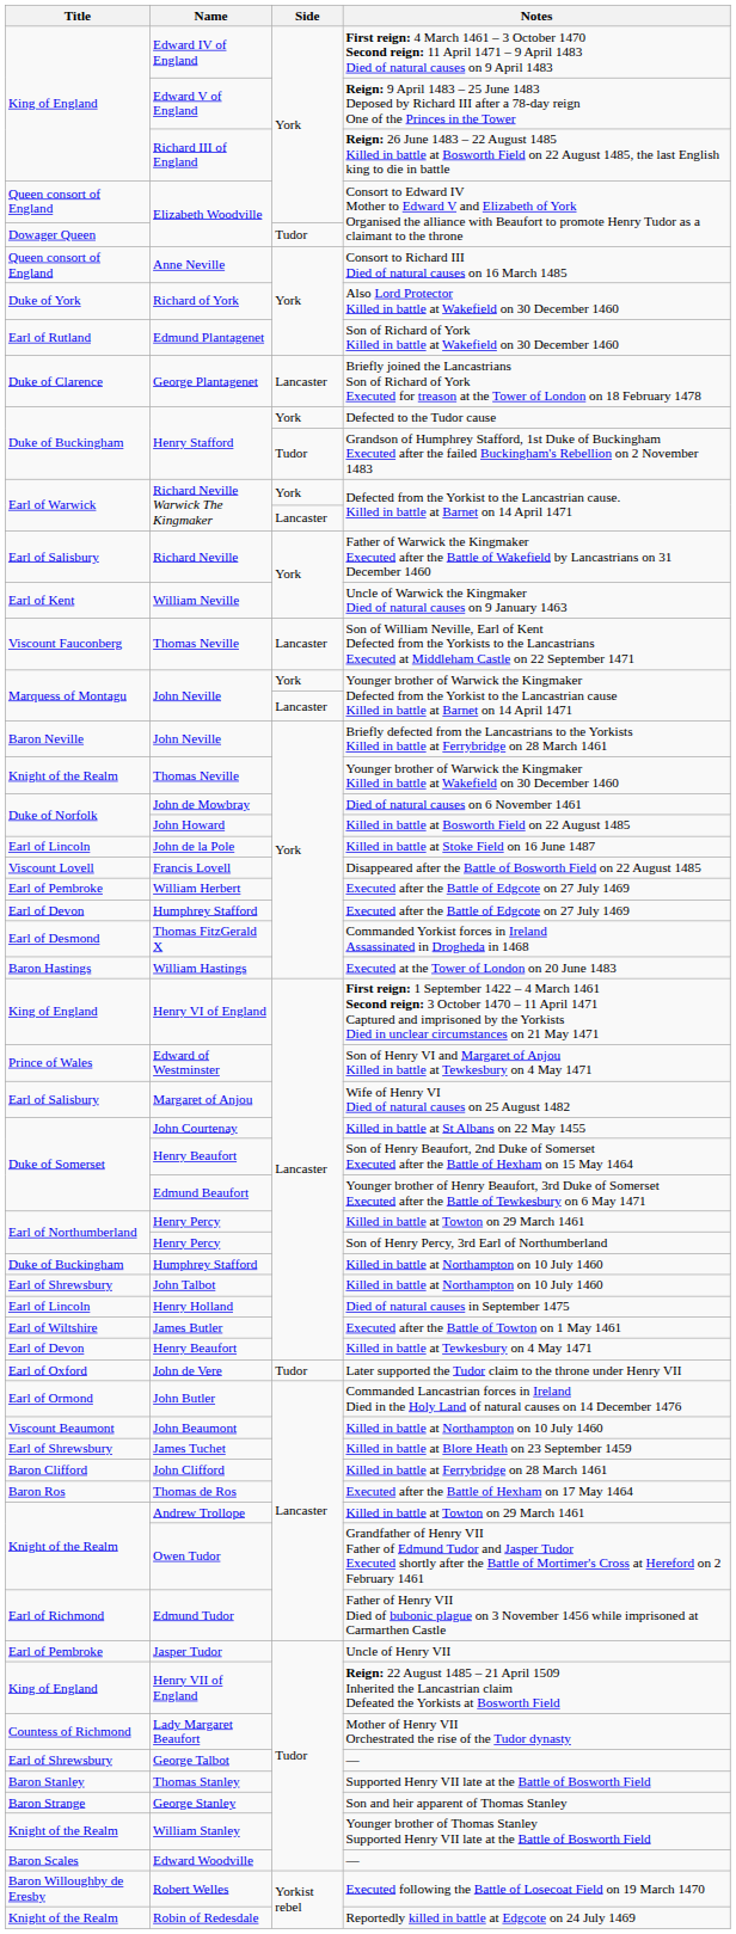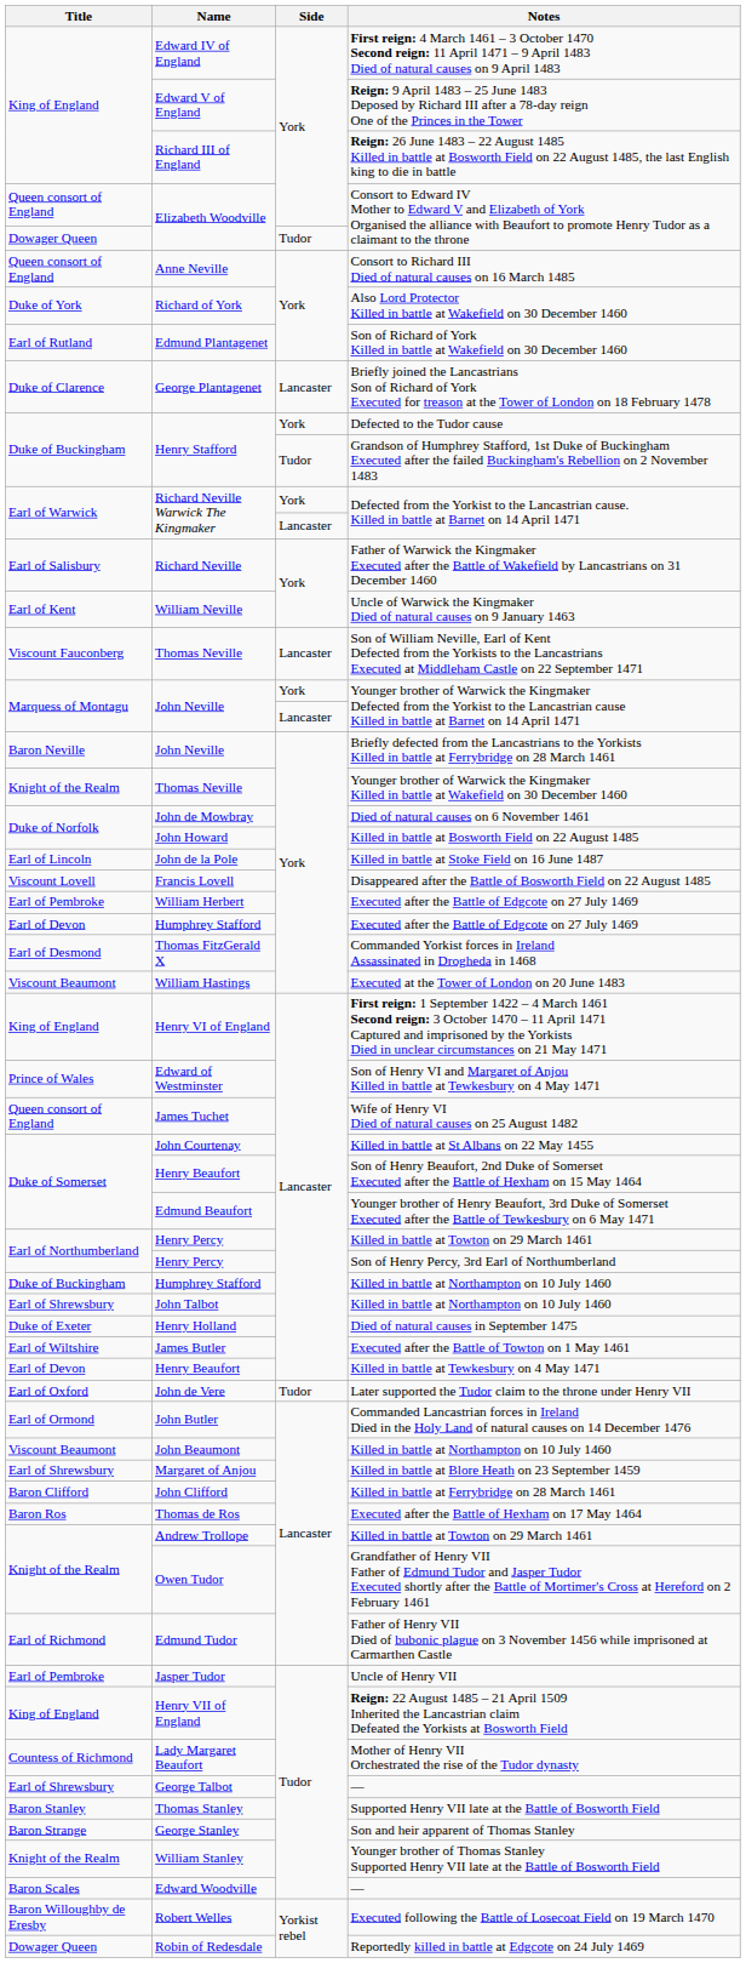Executed at the Tower of London on 20 June 1483 | Title: Baron Hastings -> Viscount Beaumont
Wife of Henry VI Died of natural causes on 25 August 1482 | Title: Earl of Salisbury -> Queen consort of England
Wife of Henry VI Died of natural causes on 25 August 1482 | Name: Margaret of Anjou -> James Tuchet
Died of natural causes in September 1475 | Title: Earl of Lincoln -> Duke of Exeter
Killed in battle at Blore Heath on 23 September 1459 | Name: James Tuchet -> Margaret of Anjou
Reportedly killed in battle at Edgcote on 24 July 1469 | Title: Knight of the Realm -> Dowager Queen
